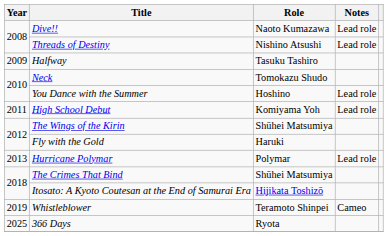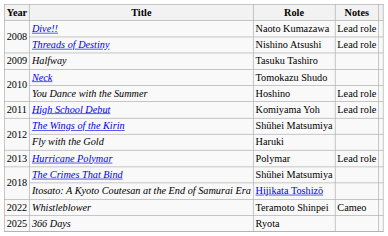Whistleblower | Year: 2019 -> 2022
